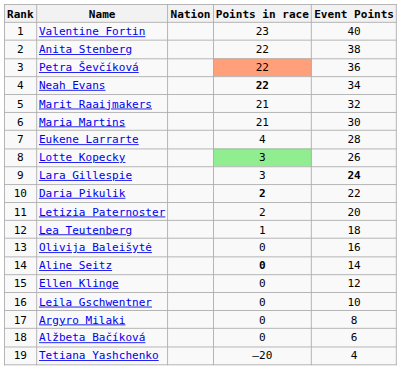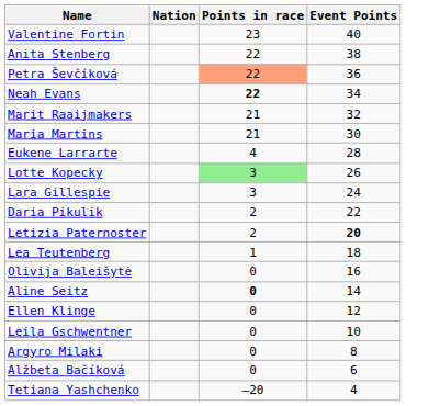- column: Rank | 1 | 2 | 3 | 4 | 5 | 6 | 7 | 8 | 9 | 10 | 11 | 12 | 13 | 14 | 15 | 16 | 17 | 18 | 19
Lara Gillespie | Event Points: bold -> normal
Daria Pikulik | Points in race: bold -> normal
Letizia Paternoster | Event Points: normal -> bold
